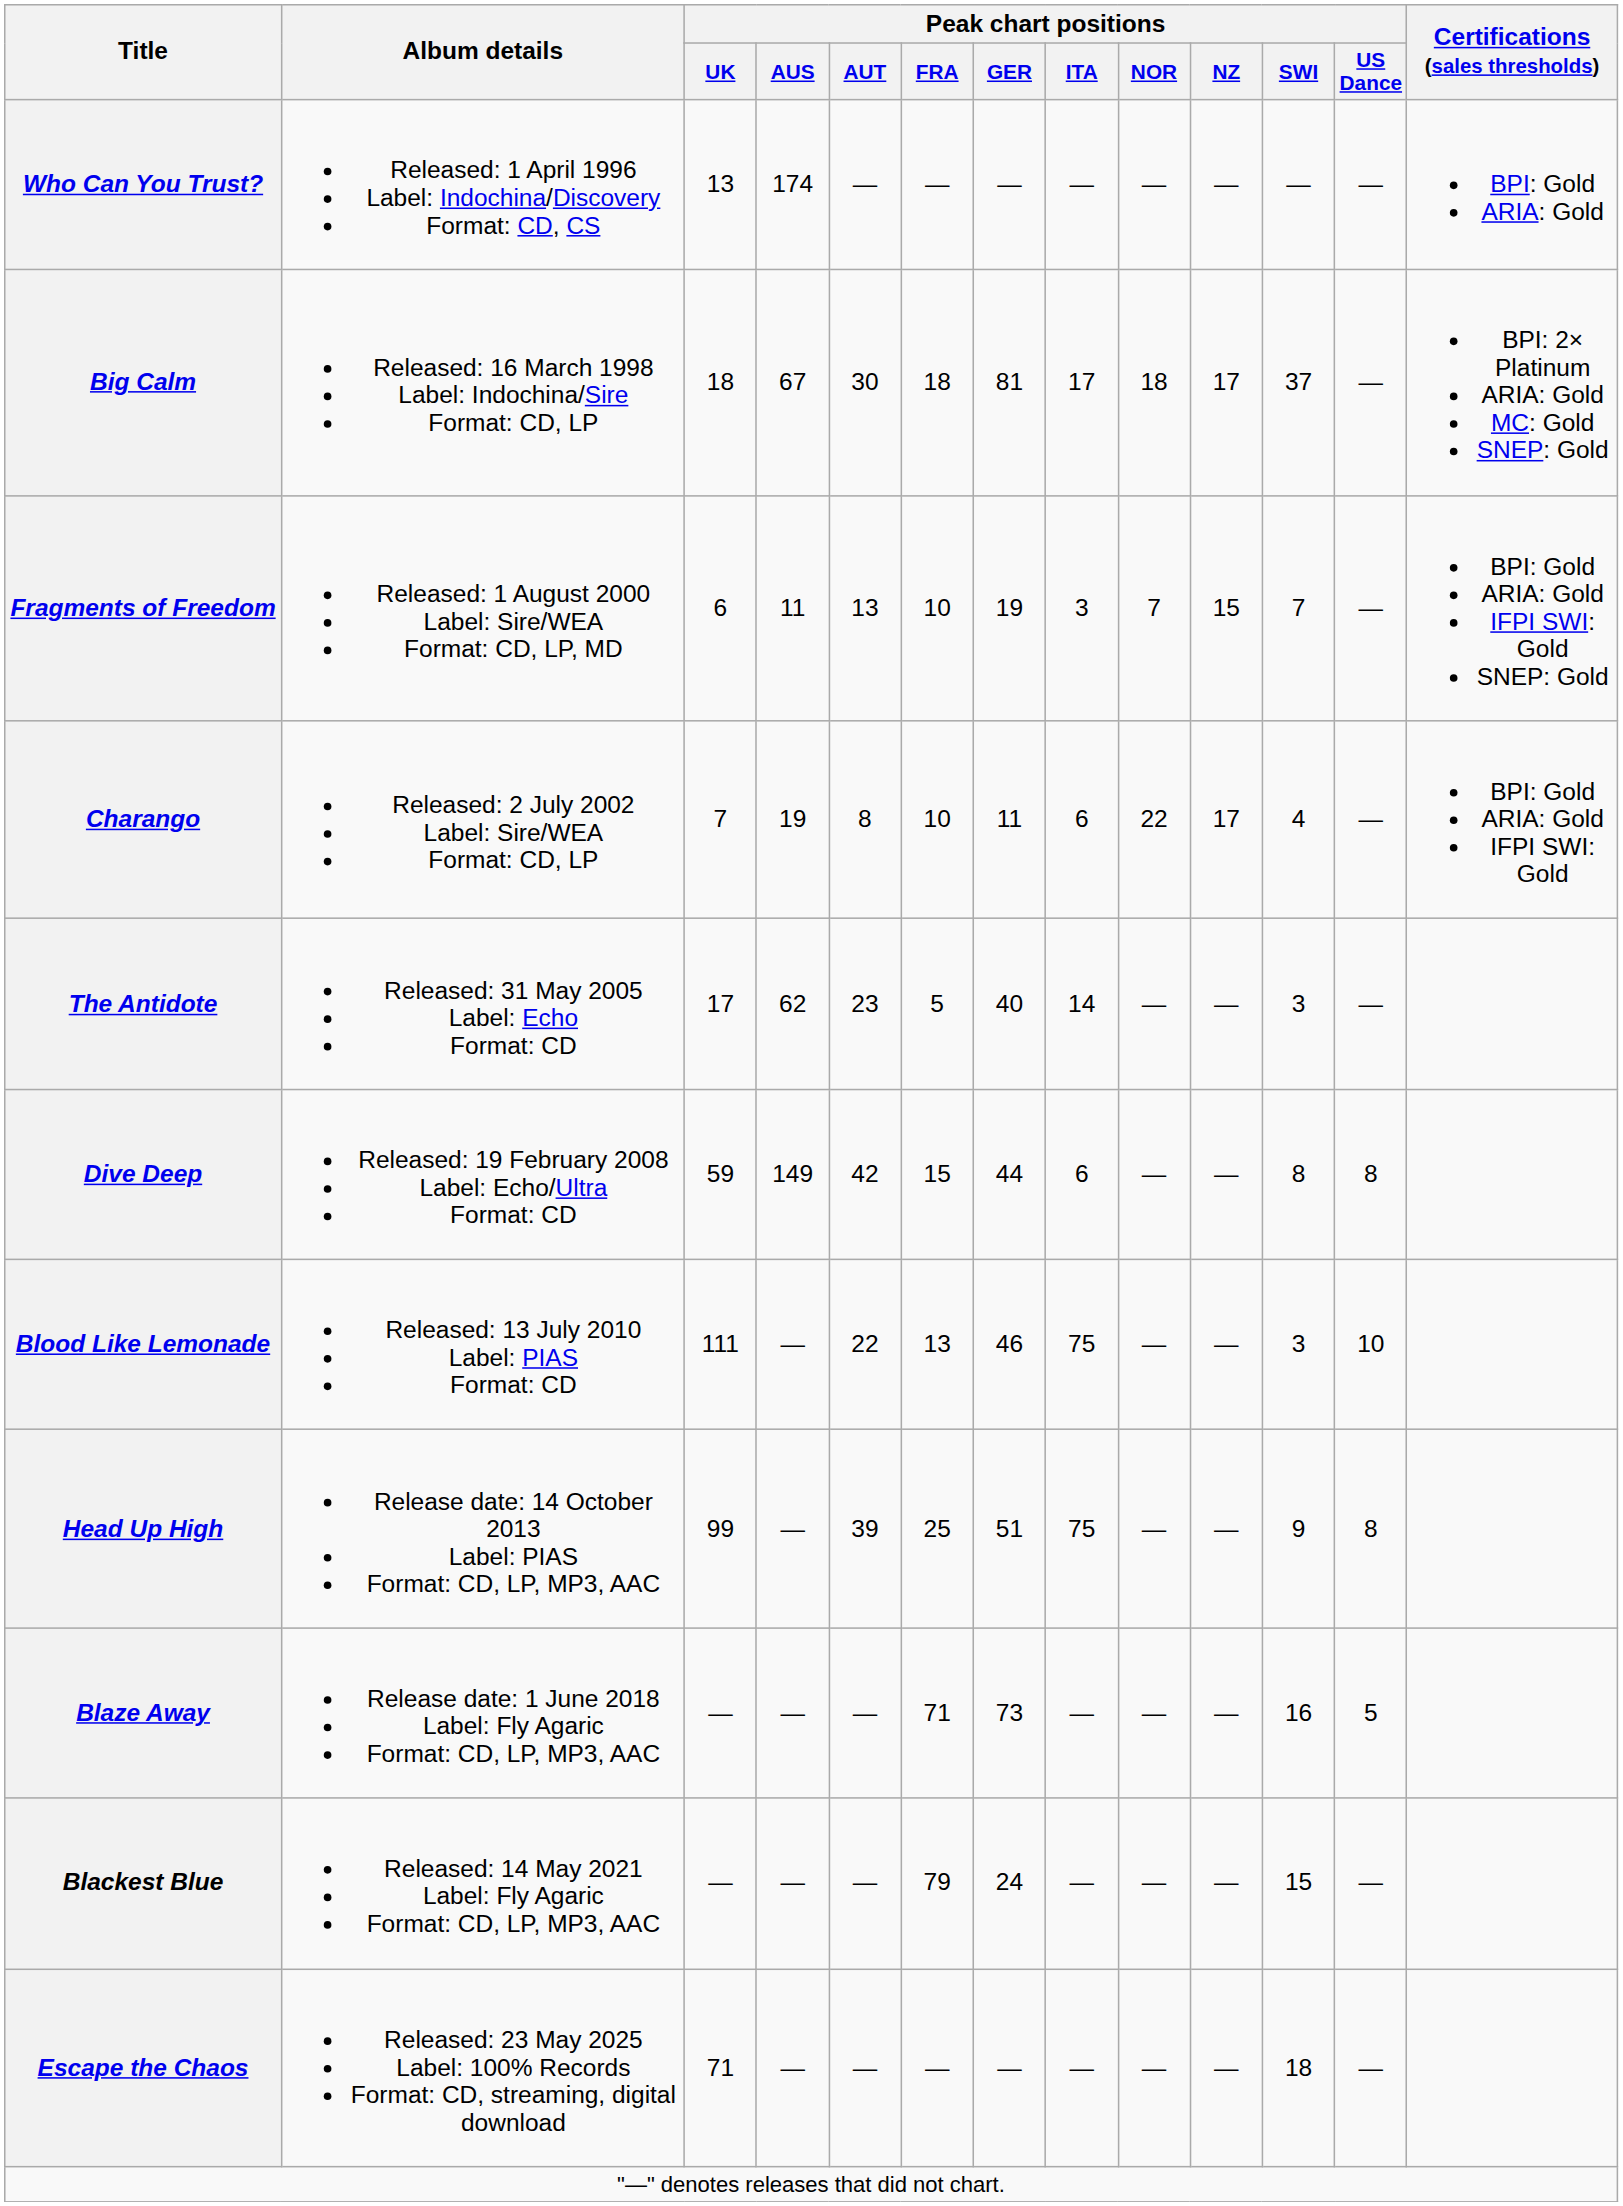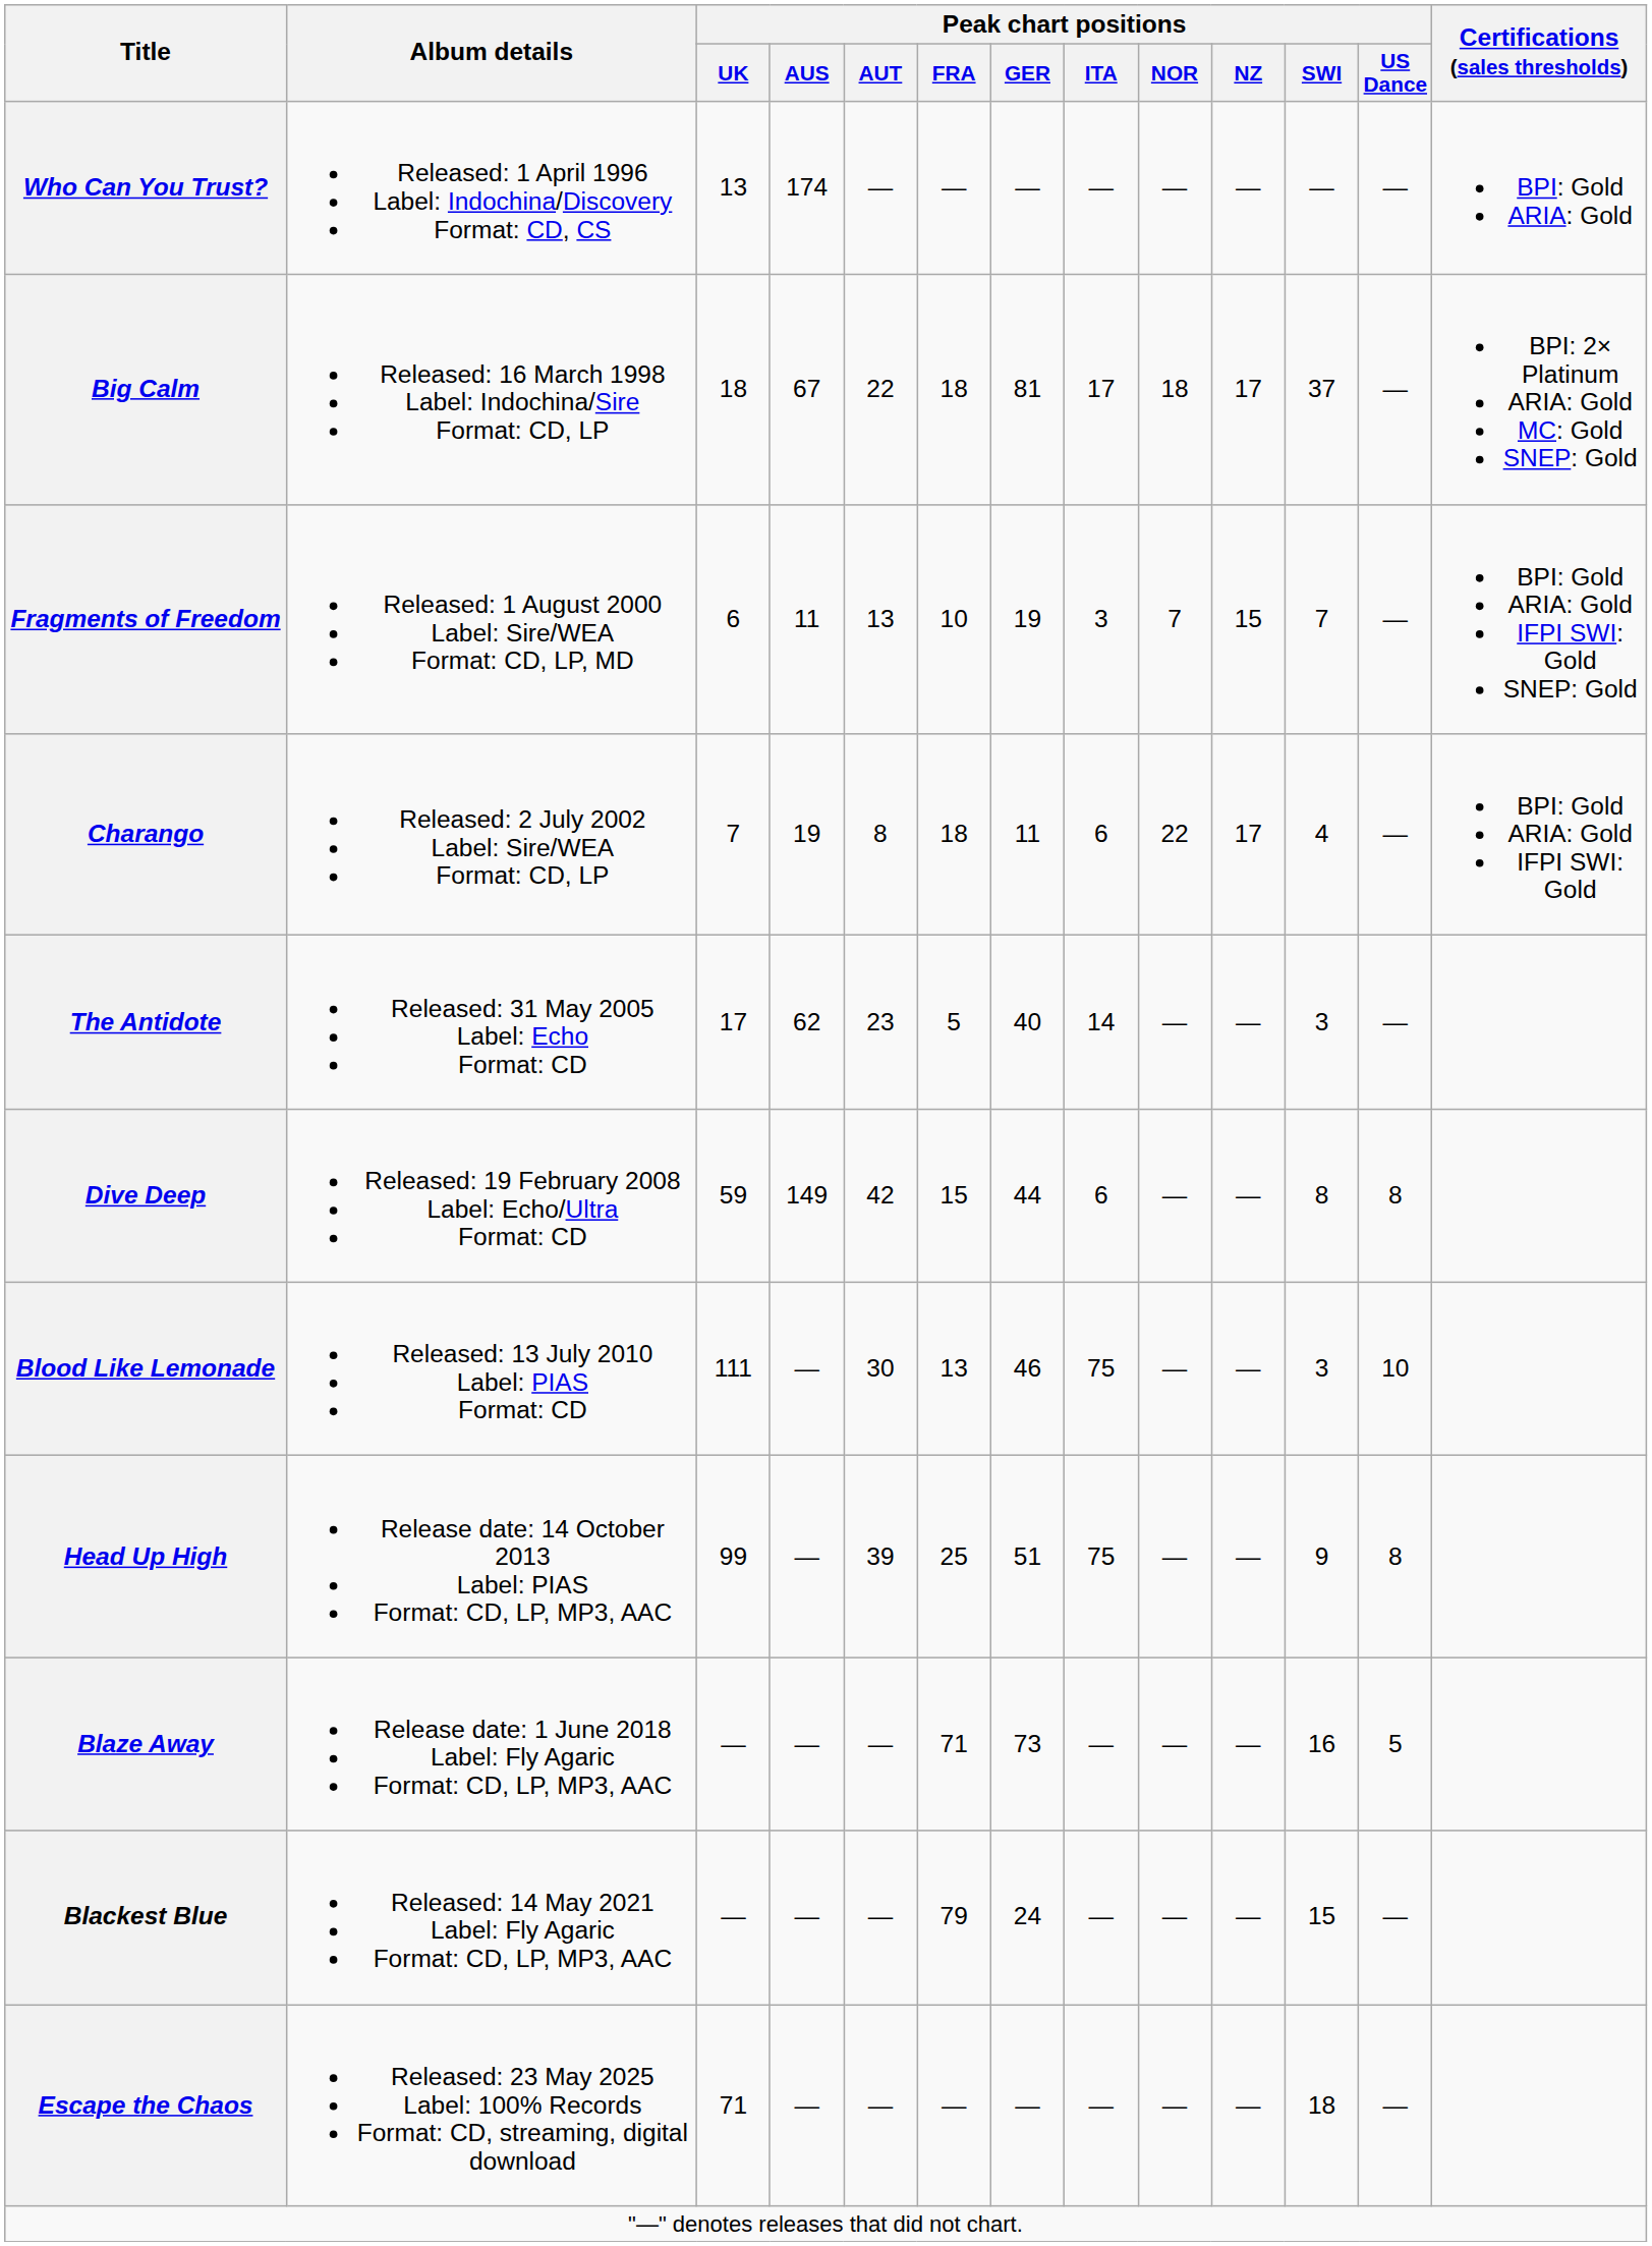Big Calm | Peak chart positions / AUT: 30 -> 22
Charango | Peak chart positions / FRA: 10 -> 18
Blood Like Lemonade | Peak chart positions / AUT: 22 -> 30
